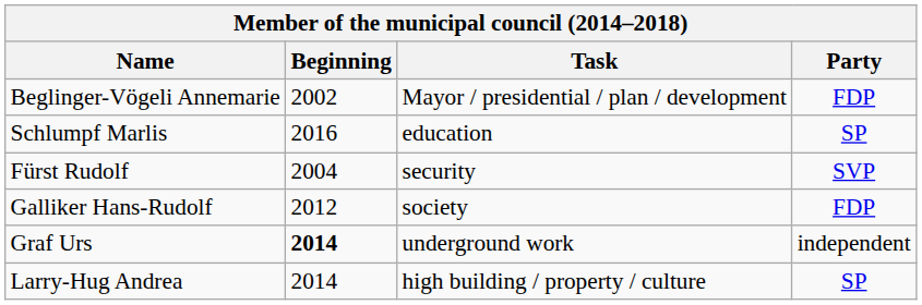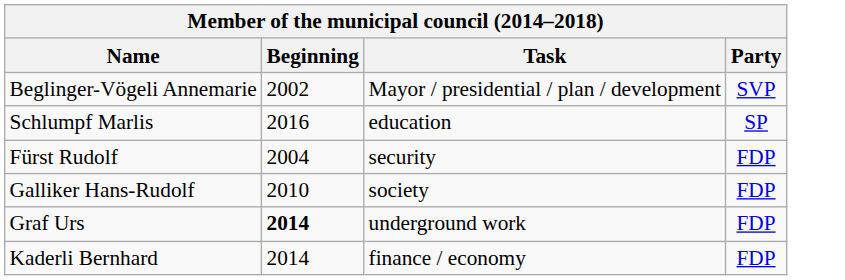Beglinger-Vögeli Annemarie | Party: FDP -> SVP
Fürst Rudolf | Party: SVP -> FDP
Galliker Hans-Rudolf | Beginning: 2012 -> 2010
Graf Urs | Party: independent -> FDP
+ row: Kaderli Bernhard | 2014 | finance / economy | FDP
- row: Larry-Hug Andrea | 2014 | high building / property / culture | SP
